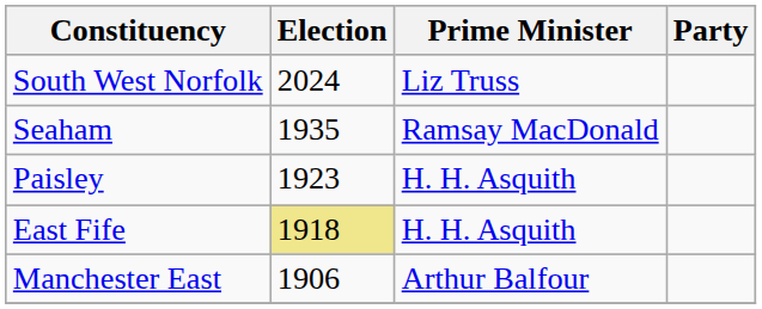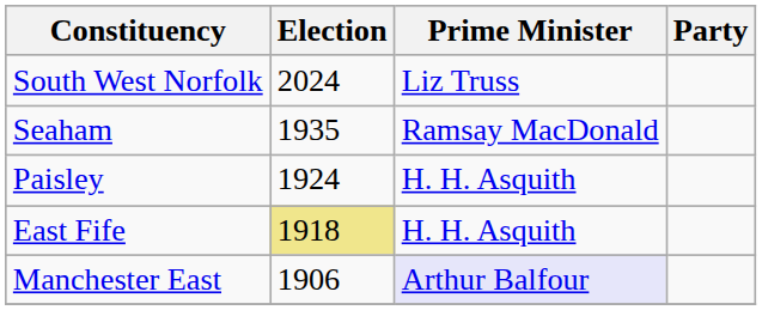Paisley | Election: 1923 -> 1924
Manchester East | Prime Minister: no background -> lavender background
